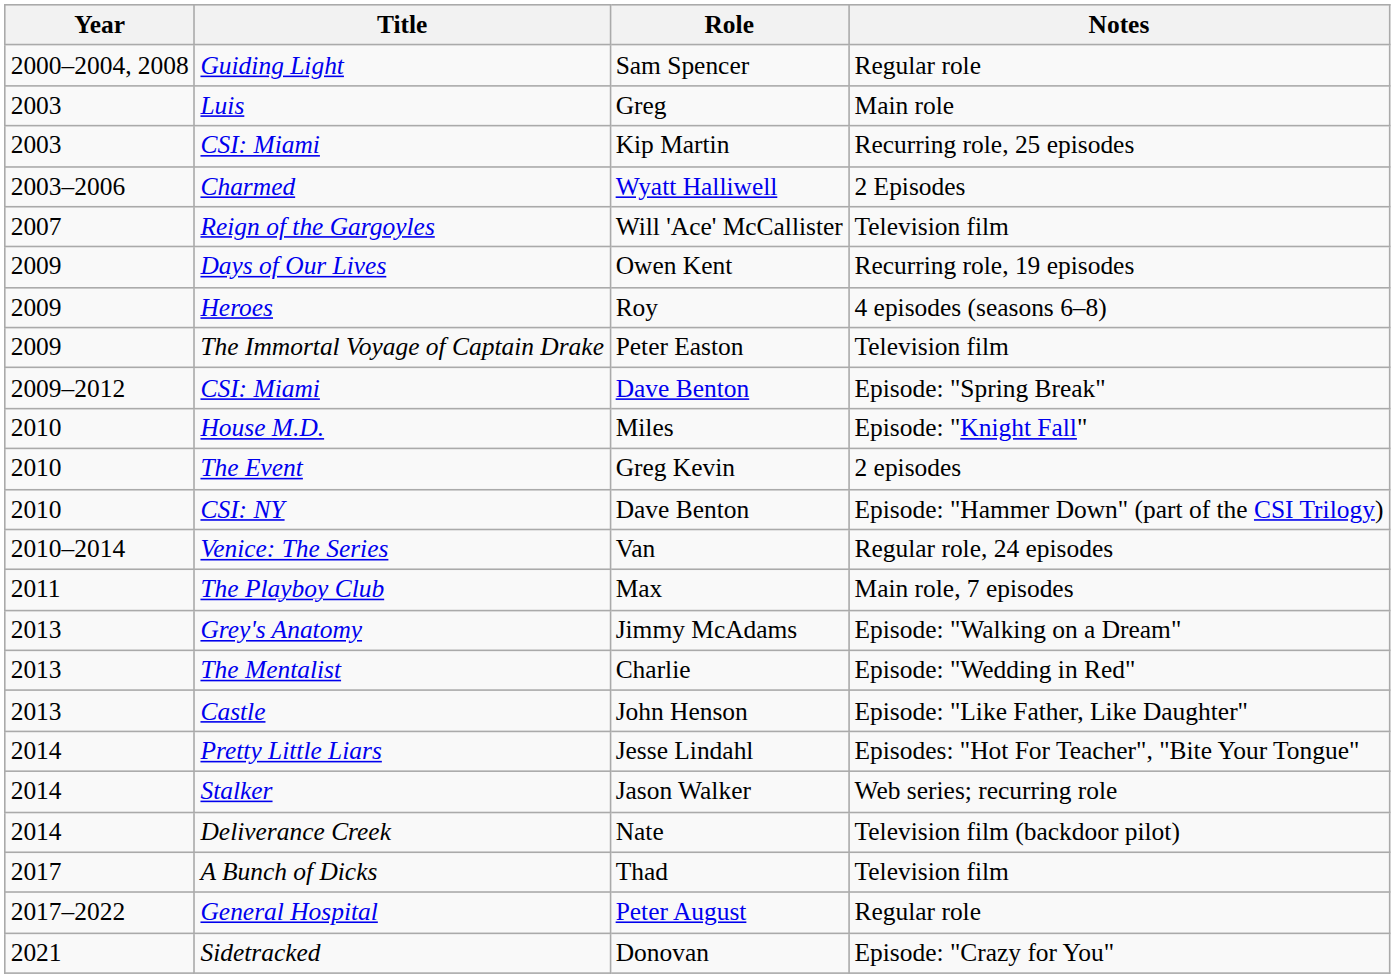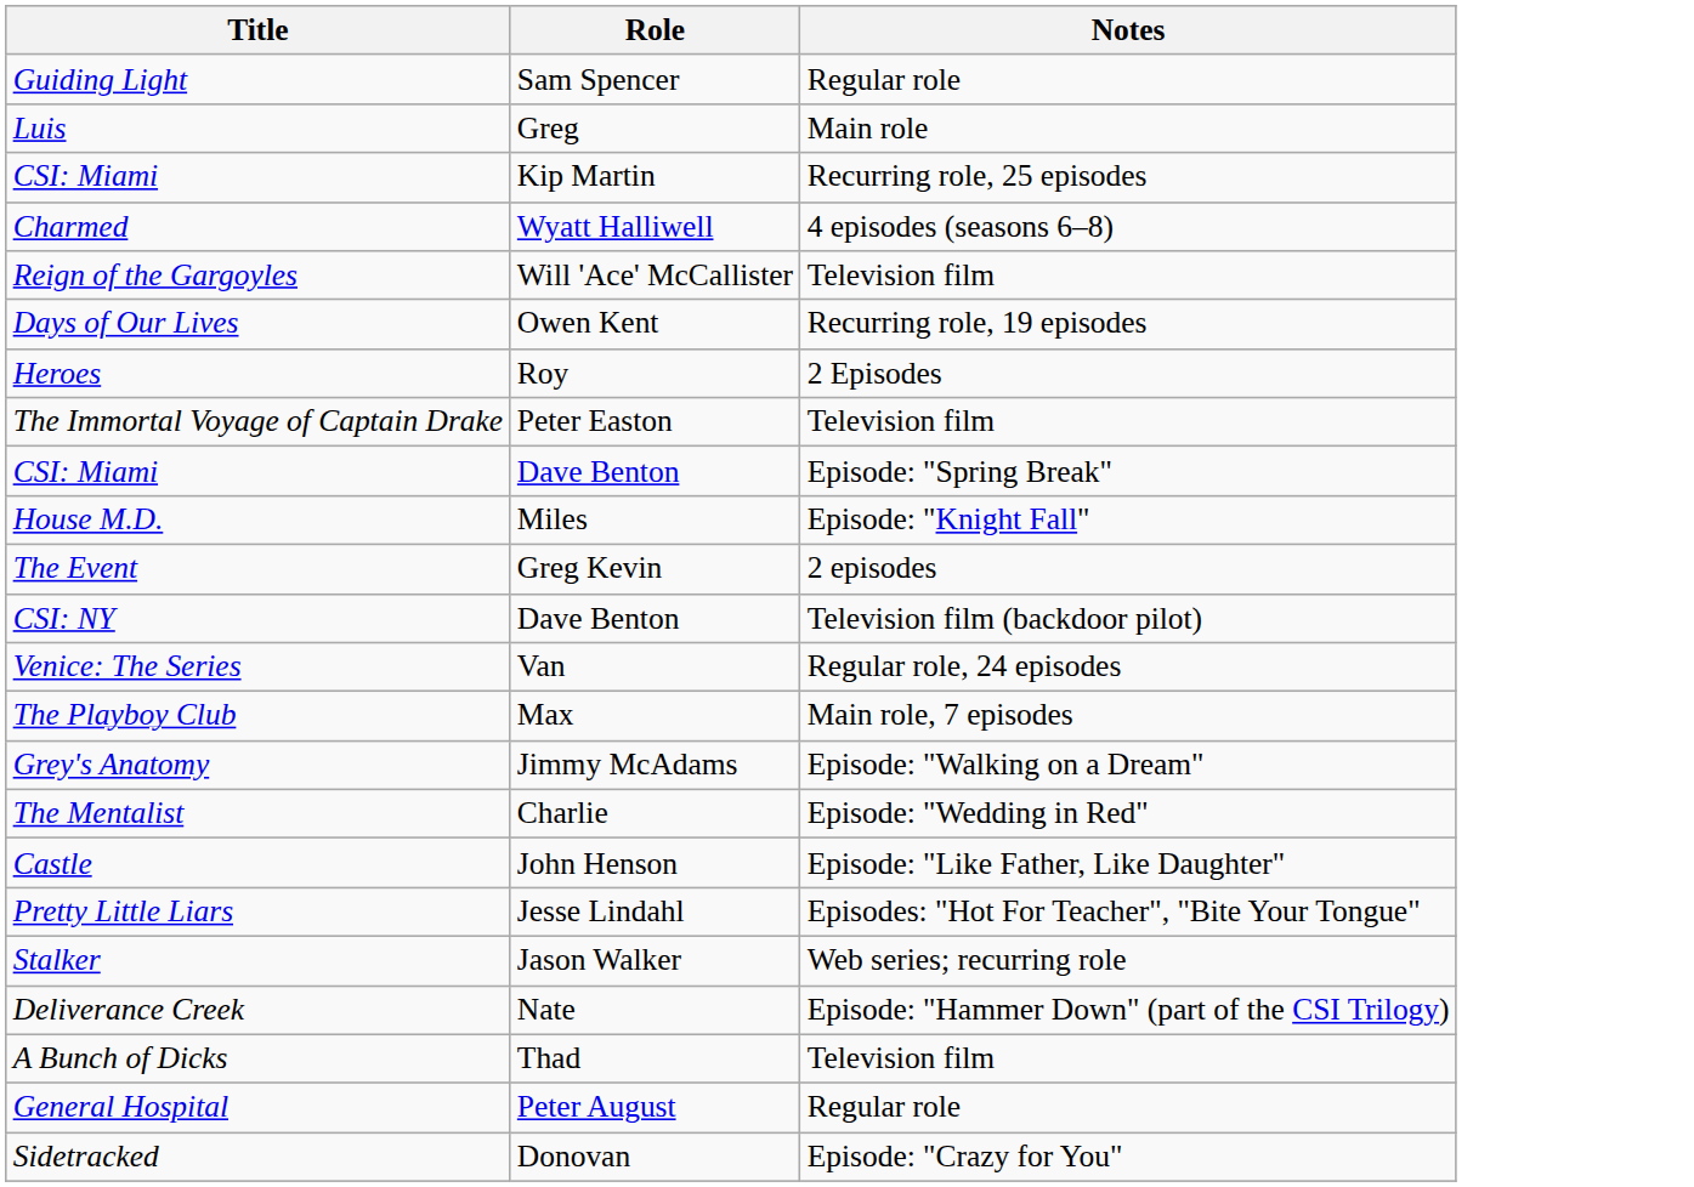- column: Year | 2000–2004, 2008 | 2003 | 2003 | 2003–2006 | 2007 | 2009 | 2009 | 2009 | 2009–2012 | 2010 | 2010 | 2010 | 2010–2014 | 2011 | 2013 | 2013 | 2013 | 2014 | 2014 | 2014 | 2017 | 2017–2022 | 2021
Charmed | Notes: 2 Episodes -> 4 episodes (seasons 6–8)
Heroes | Notes: 4 episodes (seasons 6–8) -> 2 Episodes
CSI: NY | Notes: Episode: "Hammer Down" (part of the CSI Trilogy) -> Television film (backdoor pilot)
Deliverance Creek | Notes: Television film (backdoor pilot) -> Episode: "Hammer Down" (part of the CSI Trilogy)
